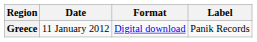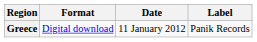columns swapped: Date <-> Format
